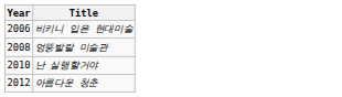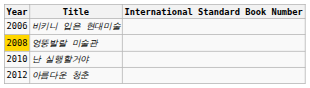+ column: International Standard Book Number
엉뚱발랄 미술관 | Year: no background -> gold background
